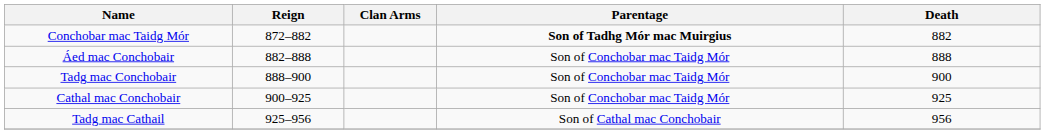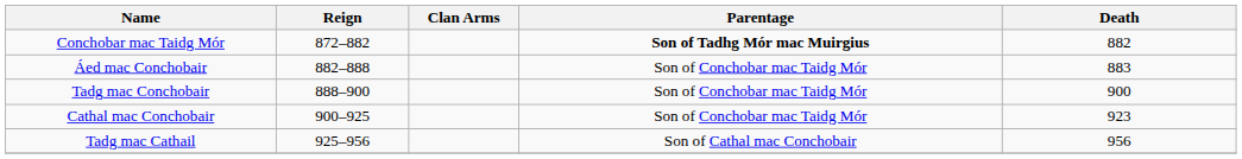Áed mac Conchobair | Death: 888 -> 883
Cathal mac Conchobair | Death: 925 -> 923
